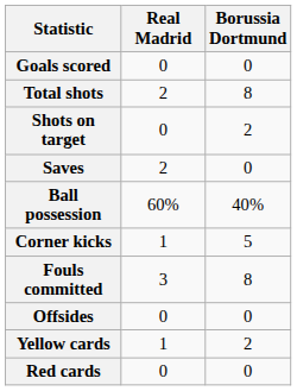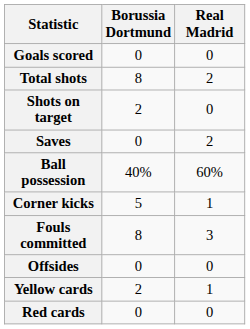columns swapped: Borussia Dortmund <-> Real Madrid
